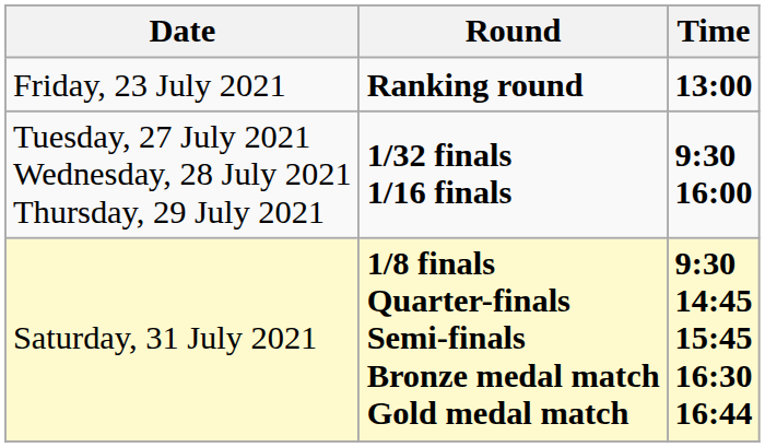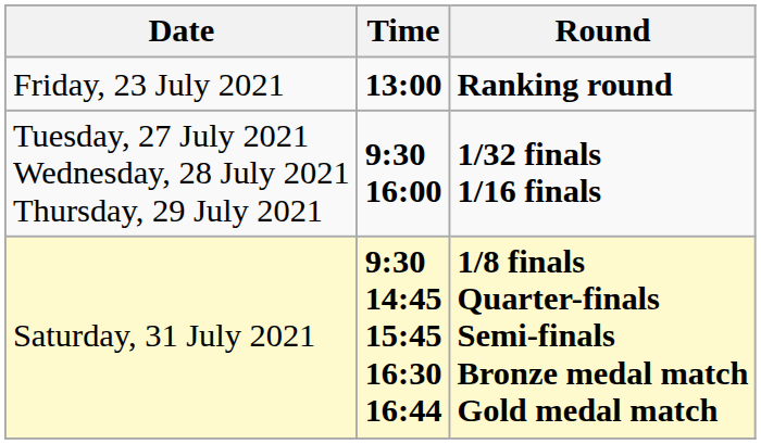columns swapped: Time <-> Round
